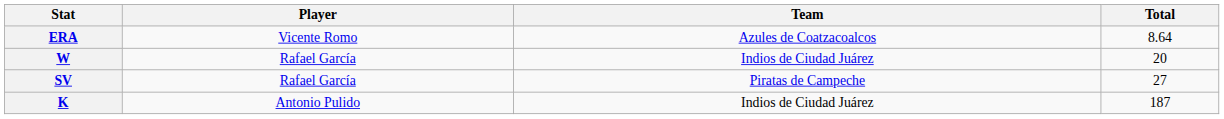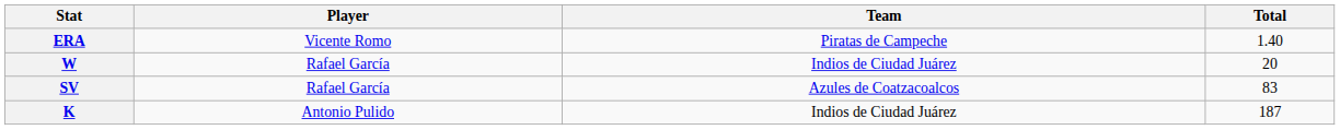ERA | Team: Azules de Coatzacoalcos -> Piratas de Campeche
ERA | Total: 8.64 -> 1.40
SV | Team: Piratas de Campeche -> Azules de Coatzacoalcos
SV | Total: 27 -> 83
